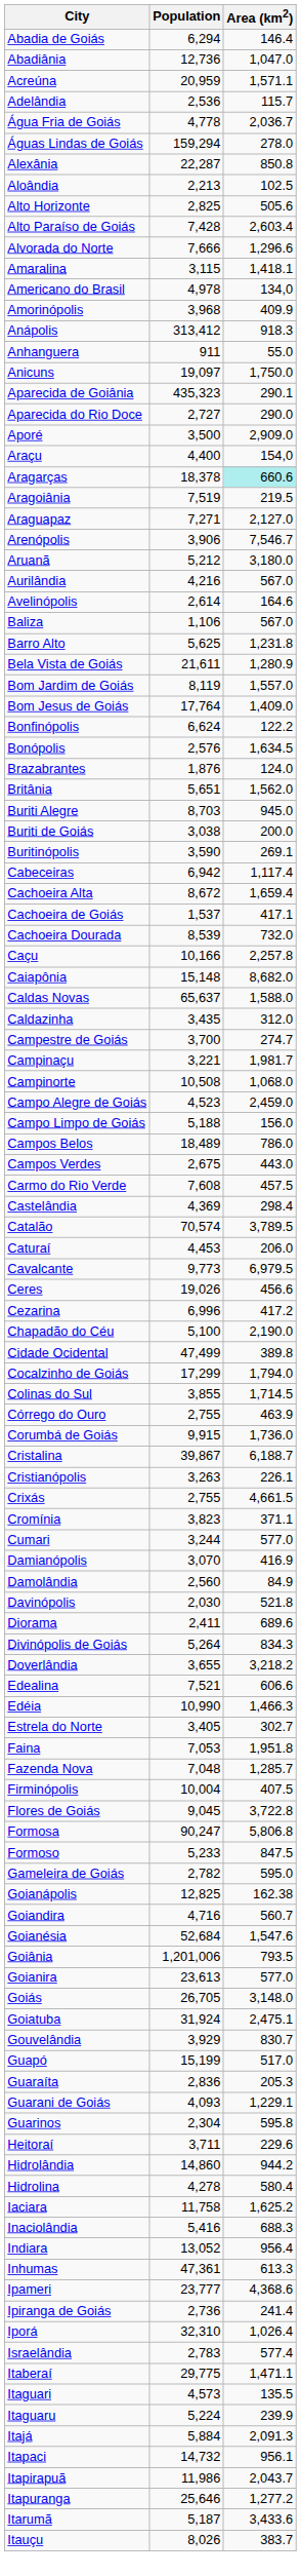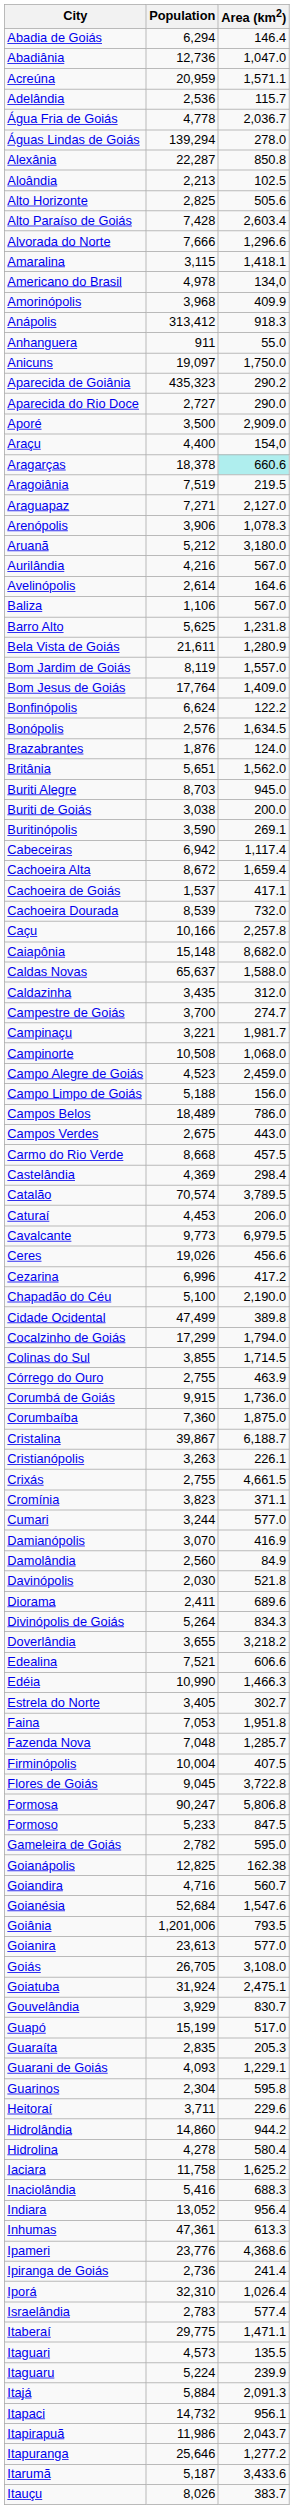Águas Lindas de Goiás | Population: 159,294 -> 139,294
Aparecida de Goiânia | Area (km2): 290.1 -> 290.2
Arenópolis | Area (km2): 7,546.7 -> 1,078.3
Carmo do Rio Verde | Population: 7,608 -> 8,668
+ row: Corumbaíba | 7,360 | 1,875.0
Goiás | Area (km2): 3,148.0 -> 3,108.0
Guaraíta | Population: 2,836 -> 2,835
Ipameri | Population: 23,777 -> 23,776
